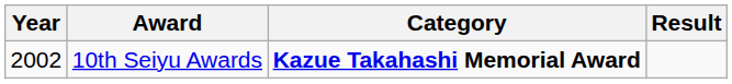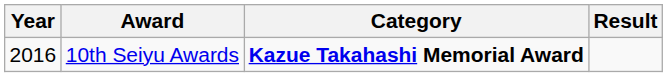10th Seiyu Awards | Year: 2002 -> 2016
